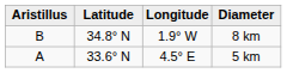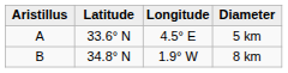rows swapped: 5 km <-> 8 km
